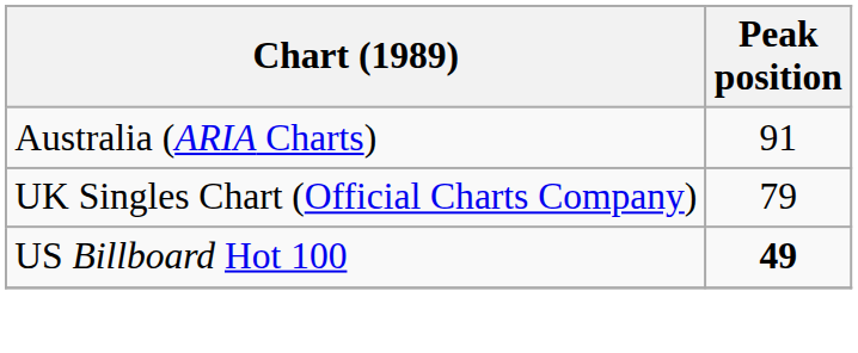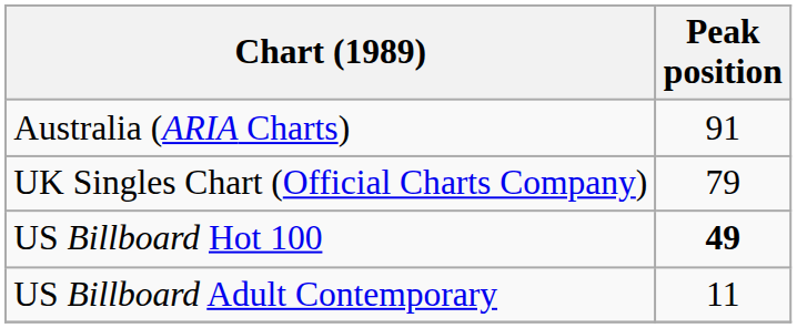+ row: US Billboard Adult Contemporary | 11
